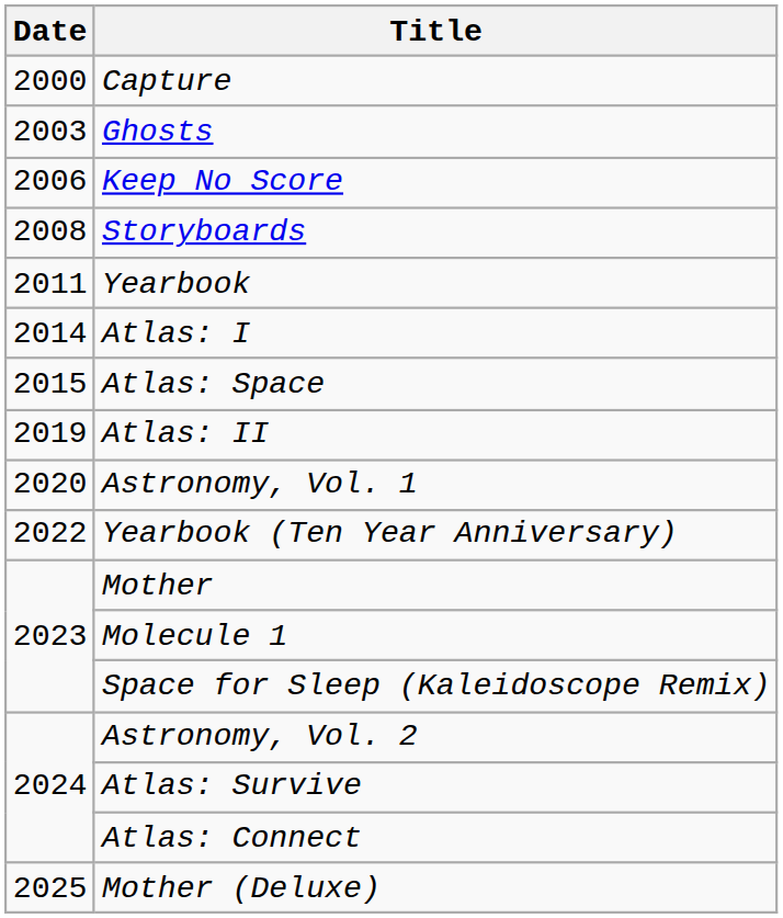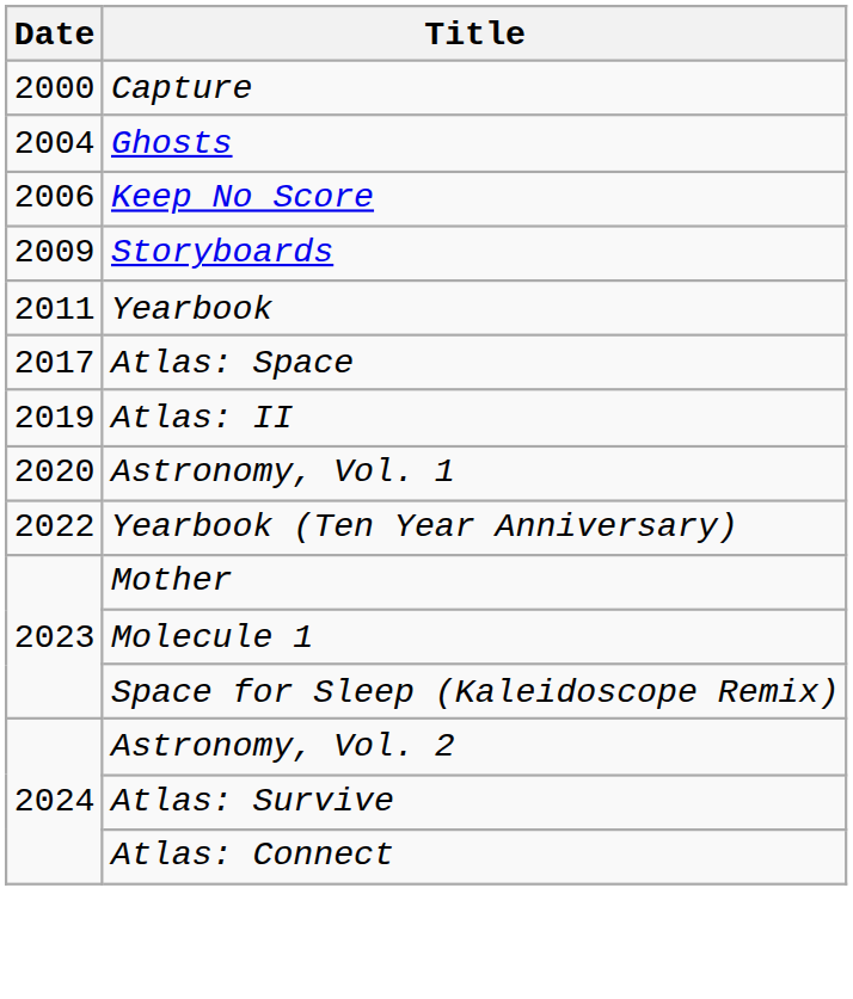Ghosts | Date: 2003 -> 2004
Storyboards | Date: 2008 -> 2009
- row: 2014 | Atlas: I
Atlas: Space | Date: 2015 -> 2017
- row: 2025 | Mother (Deluxe)
